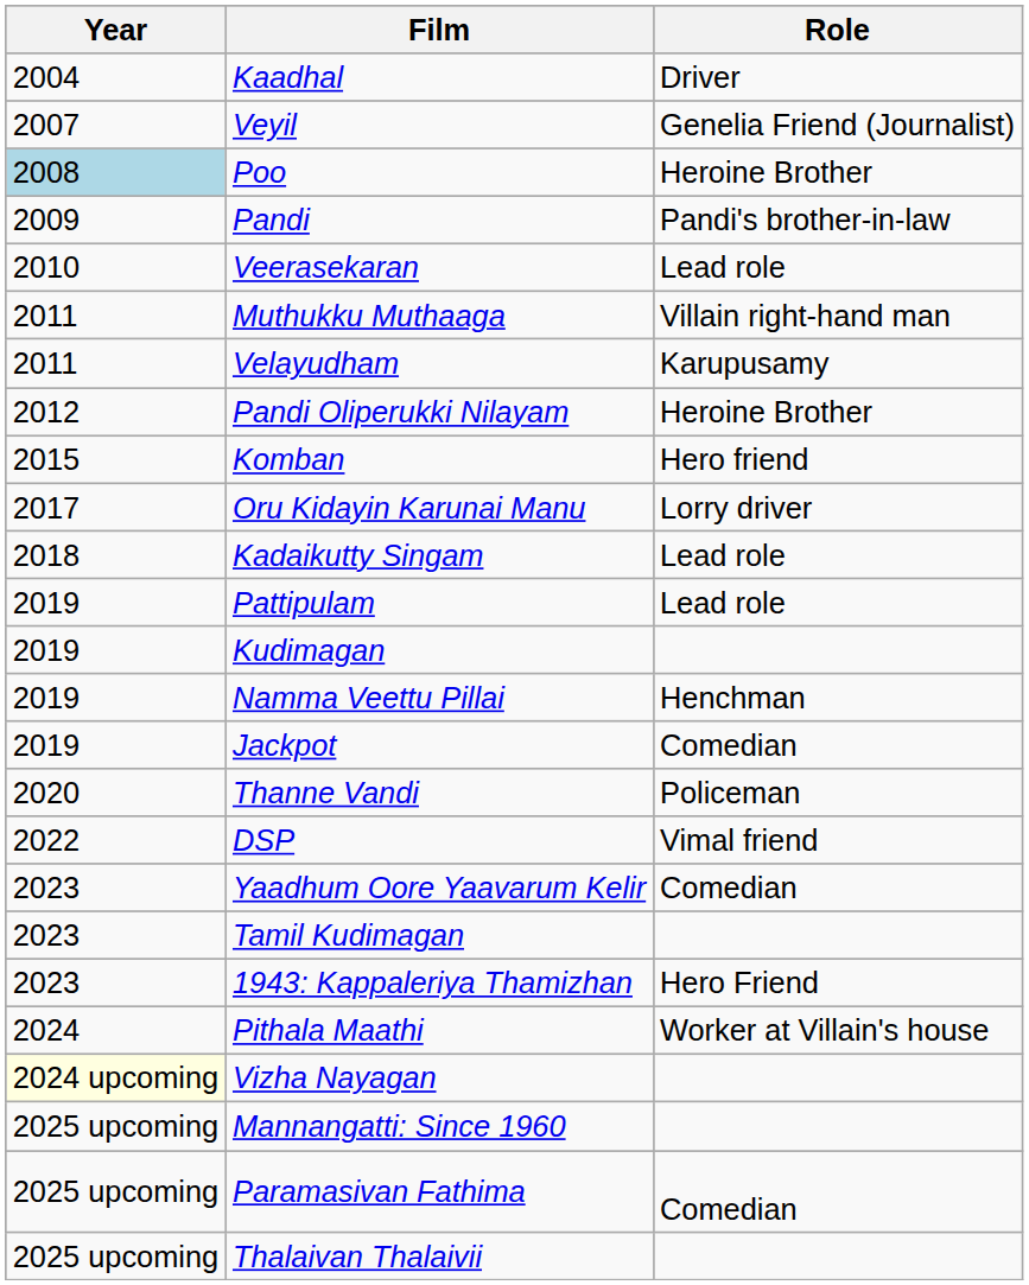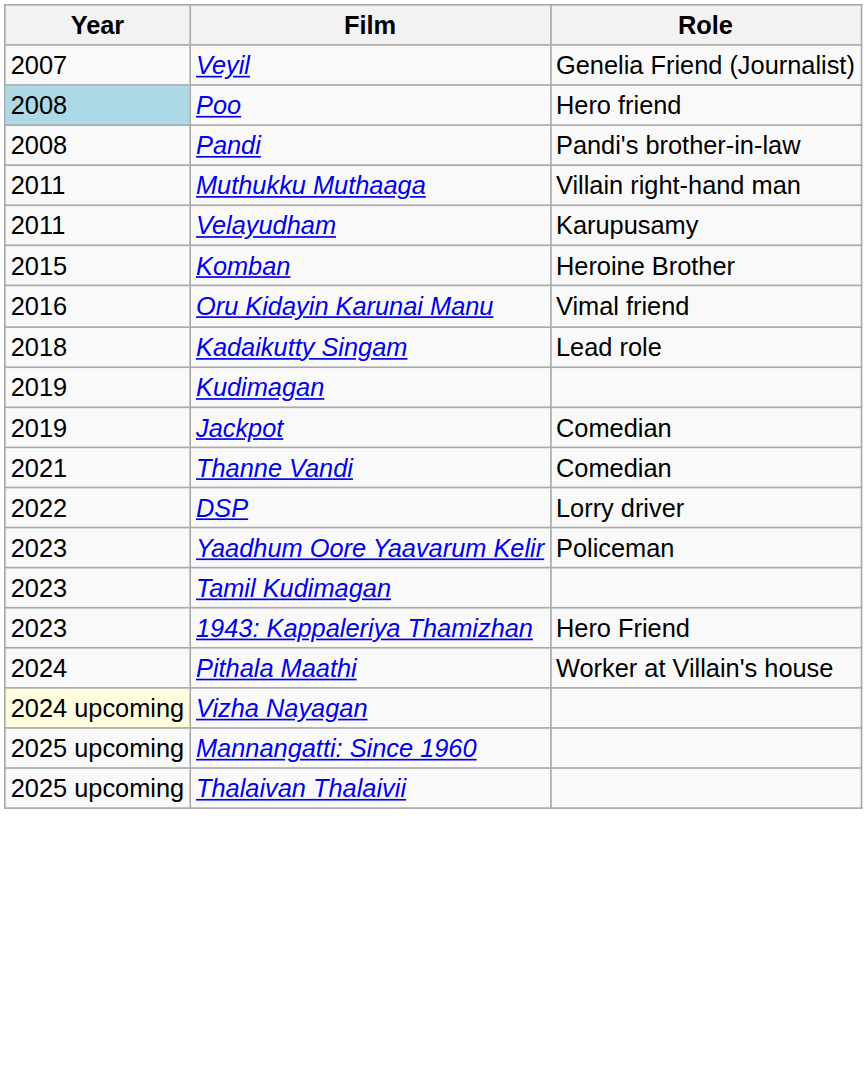- row: 2004 | Kaadhal | Driver
Poo | Role: Heroine Brother -> Hero friend
Pandi | Year: 2009 -> 2008
- row: 2010 | Veerasekaran | Lead role
- row: 2012 | Pandi Oliperukki Nilayam | Heroine Brother
Komban | Role: Hero friend -> Heroine Brother
Oru Kidayin Karunai Manu | Year: 2017 -> 2016
Oru Kidayin Karunai Manu | Role: Lorry driver -> Vimal friend
- row: 2019 | Pattipulam | Lead role
- row: 2019 | Namma Veettu Pillai | Henchman
Thanne Vandi | Year: 2020 -> 2021
Thanne Vandi | Role: Policeman -> Comedian
DSP | Role: Vimal friend -> Lorry driver
Yaadhum Oore Yaavarum Kelir | Role: Comedian -> Policeman
- row: 2025 upcoming | Paramasivan Fathima | Comedian
